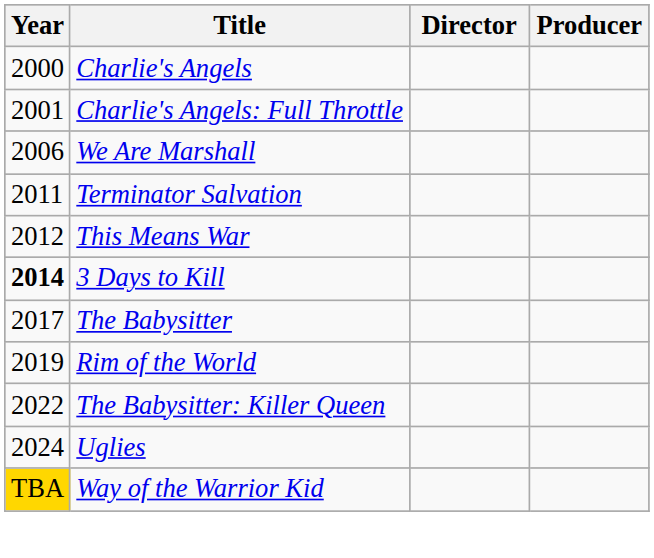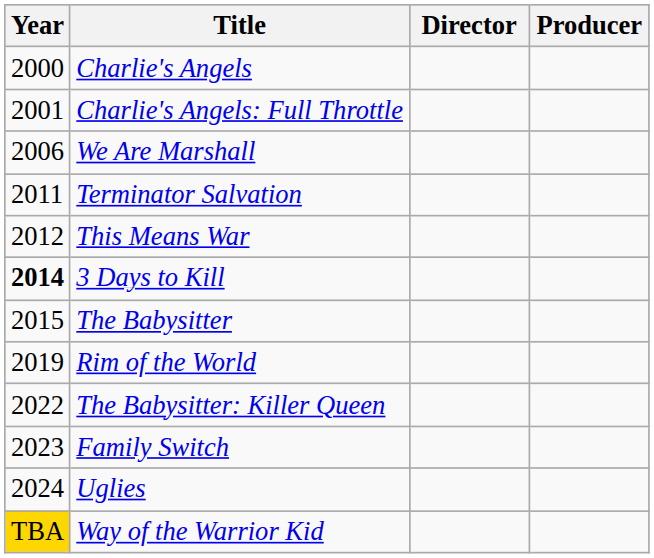The Babysitter | Year: 2017 -> 2015
+ row: 2023 | Family Switch
